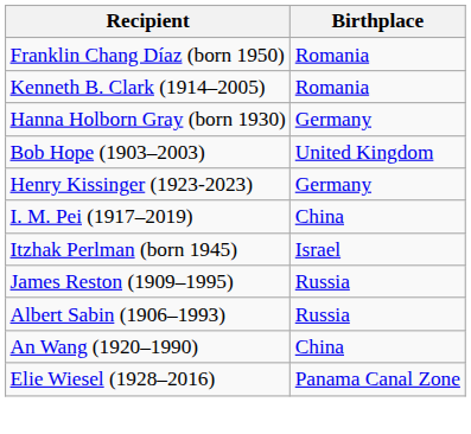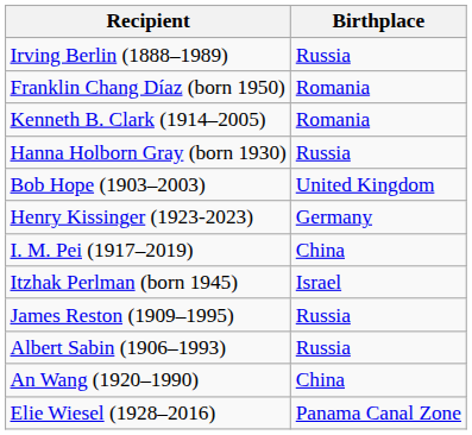+ row: Irving Berlin (1888–1989) | Russia
Hanna Holborn Gray (born 1930) | Birthplace: Germany -> Russia
